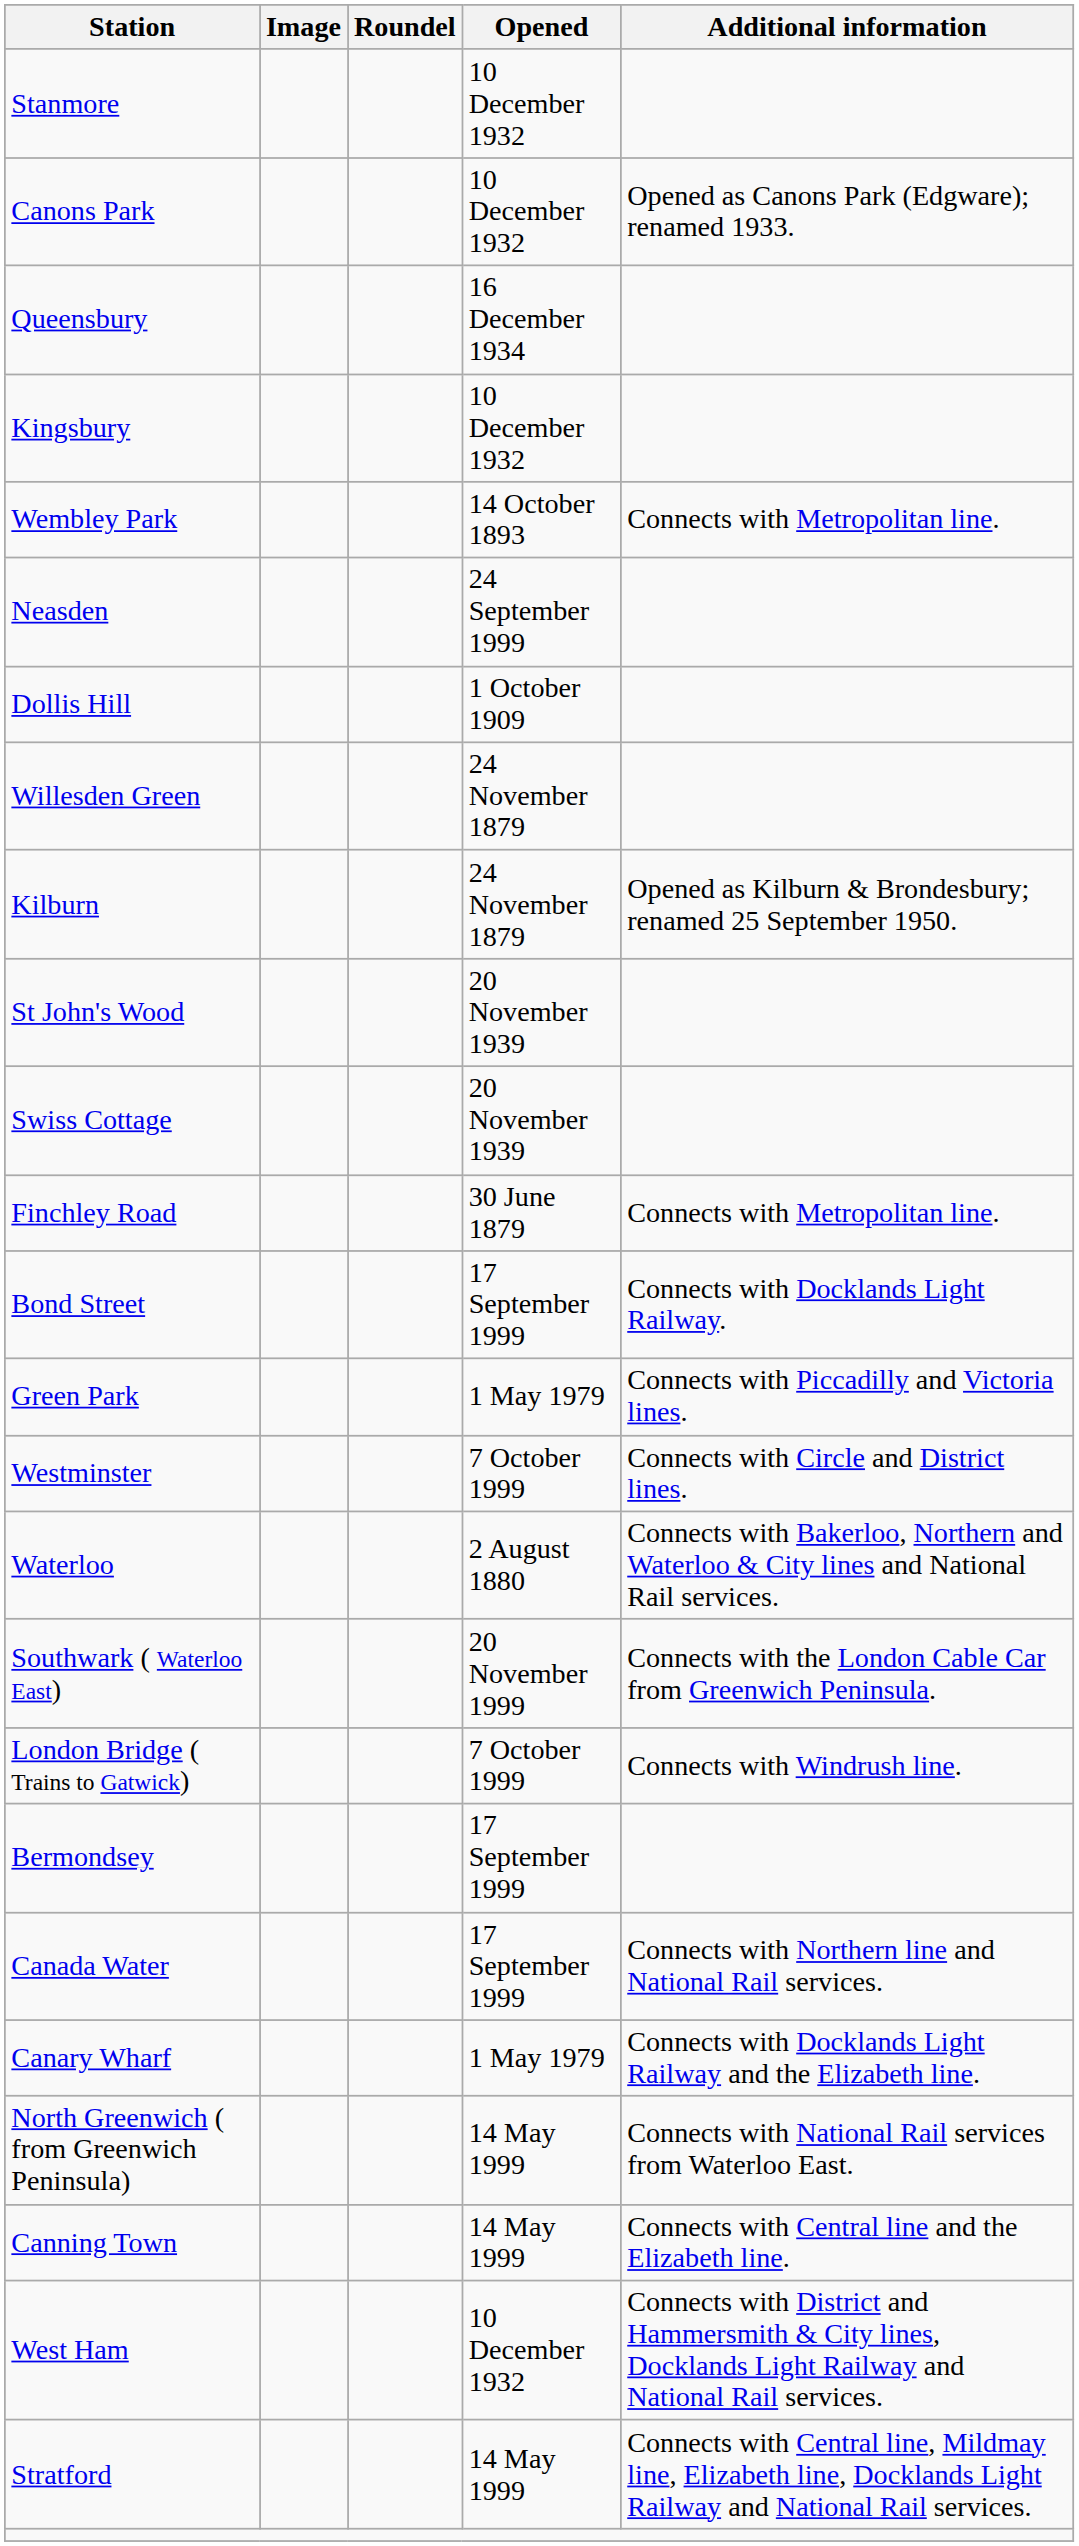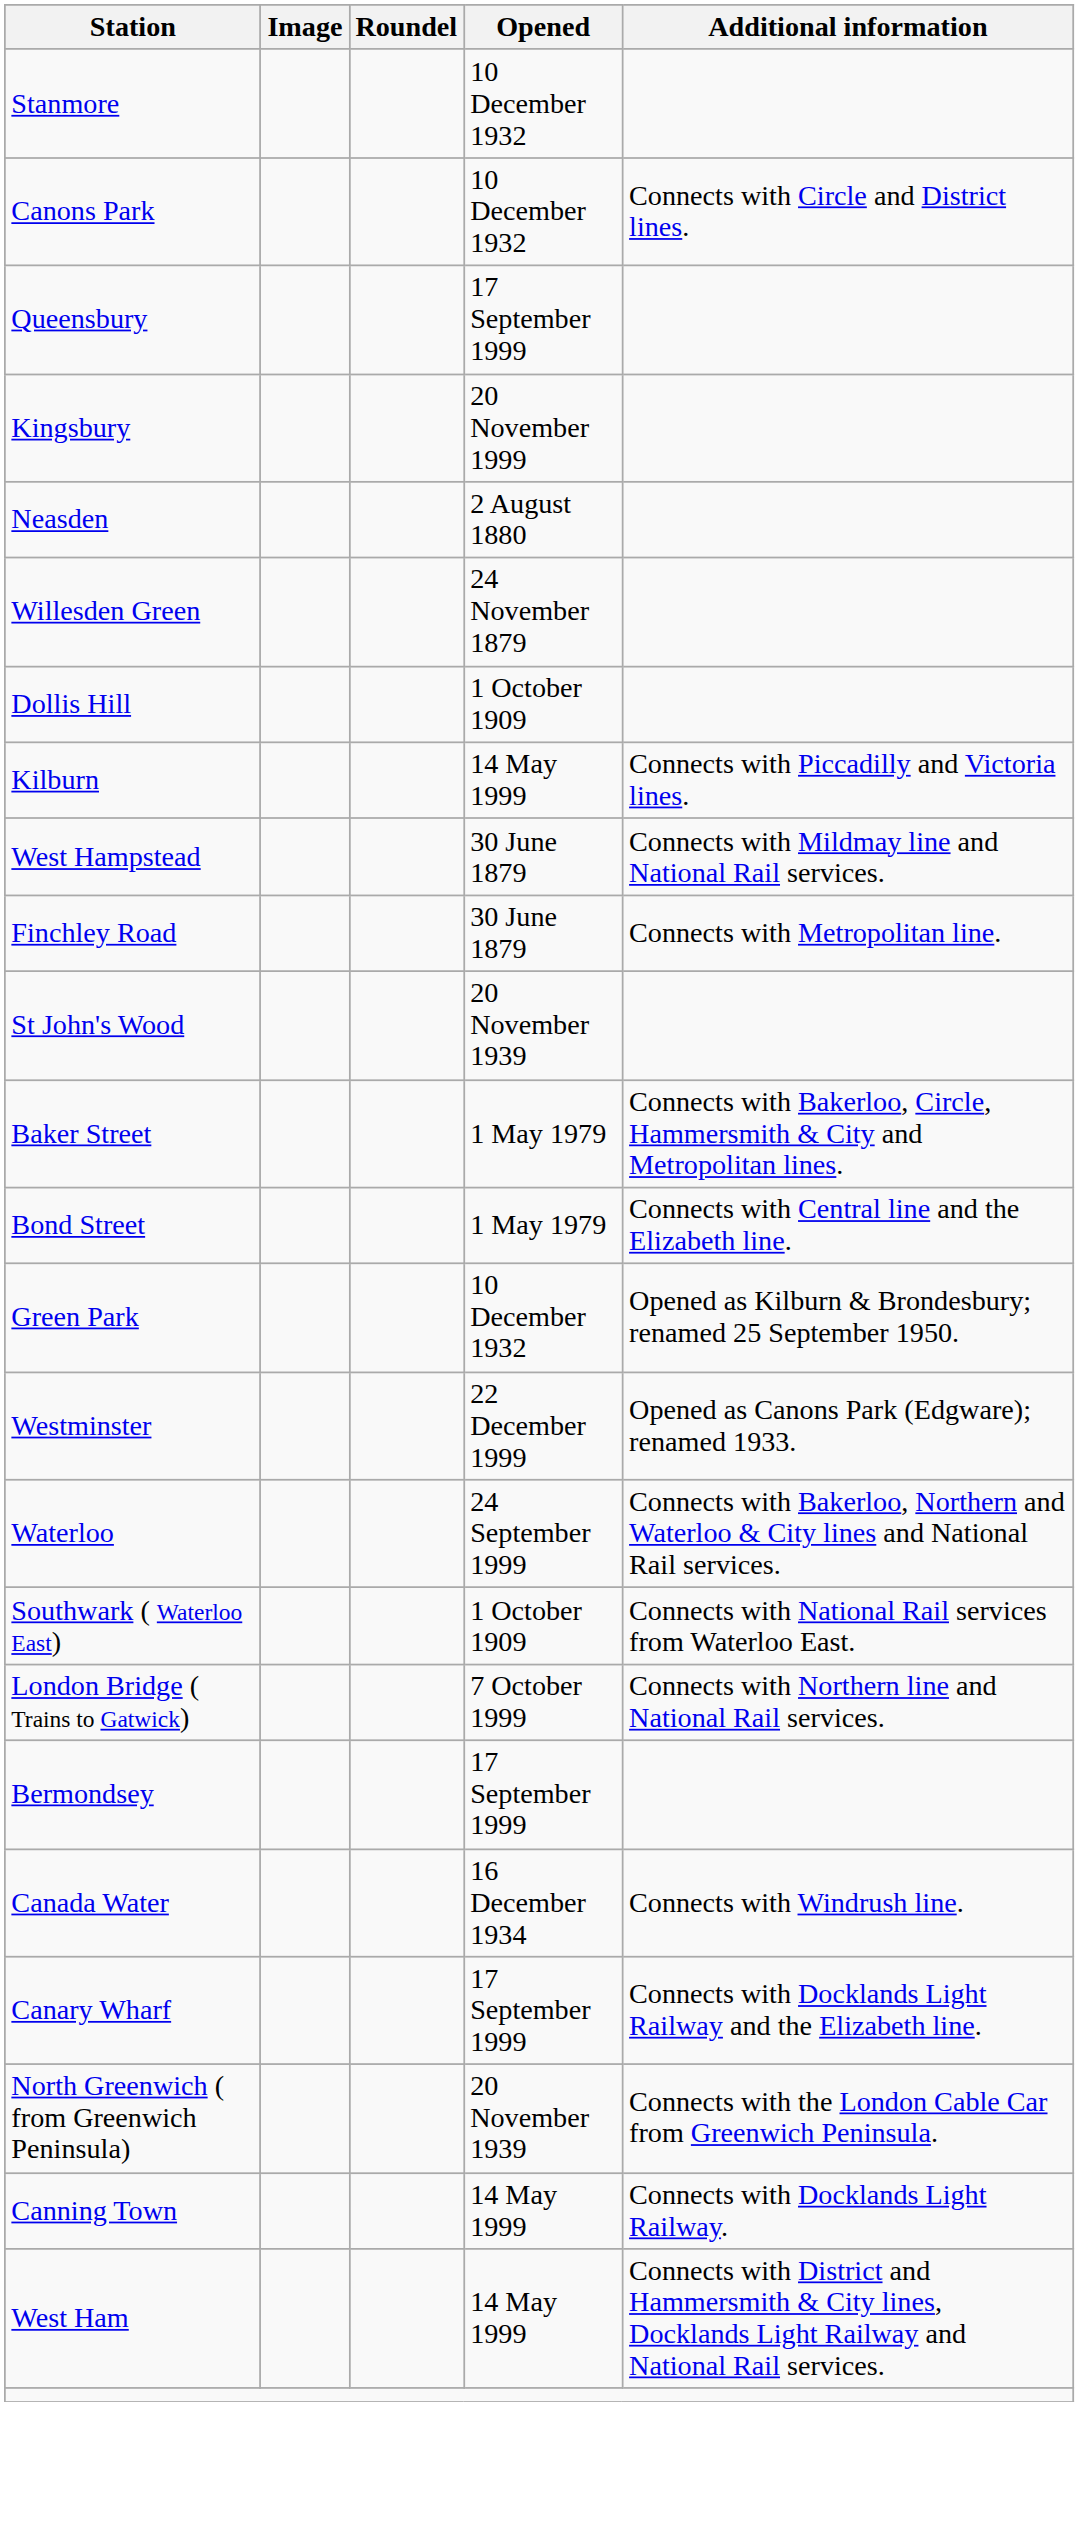Canons Park | Additional information: Opened as Canons Park (Edgware); renamed 1933. -> Connects with Circle and District lines.
Queensbury | Opened: 16 December 1934 -> 17 September 1999
Kingsbury | Opened: 10 December 1932 -> 20 November 1999
- row: Wembley Park | 14 October 1893 | Connects with Metropolitan line.
Neasden | Opened: 24 September 1999 -> 2 August 1880
rows swapped: Dollis Hill <-> Willesden Green
Kilburn | Opened: 24 November 1879 -> 14 May 1999
Kilburn | Additional information: Opened as Kilburn & Brondesbury; renamed 25 September 1950. -> Connects with Piccadilly and Victoria lines.
+ row: West Hampstead | 30 June 1879 | Connects with Mildmay line and National Rail services.
rows swapped: Finchley Road <-> St John's Wood
- row: Swiss Cottage | 20 November 1939
+ row: Baker Street | 1 May 1979 | Connects with Bakerloo, Circle, Hammersmith & City and Metropolitan lines.
Bond Street | Opened: 17 September 1999 -> 1 May 1979
Bond Street | Additional information: Connects with Docklands Light Railway. -> Connects with Central line and the Elizabeth line.
Green Park | Opened: 1 May 1979 -> 10 December 1932
Green Park | Additional information: Connects with Piccadilly and Victoria lines. -> Opened as Kilburn & Brondesbury; renamed 25 September 1950.
Westminster | Opened: 7 October 1999 -> 22 December 1999
Westminster | Additional information: Connects with Circle and District lines. -> Opened as Canons Park (Edgware); renamed 1933.
Waterloo | Opened: 2 August 1880 -> 24 September 1999
Southwark ( Waterloo East) | Opened: 20 November 1999 -> 1 October 1909
Southwark ( Waterloo East) | Additional information: Connects with the London Cable Car from Greenwich Peninsula. -> Connects with National Rail services from Waterloo East.
London Bridge ( Trains to Gatwick) | Additional information: Connects with Windrush line. -> Connects with Northern line and National Rail services.
Canada Water | Opened: 17 September 1999 -> 16 December 1934
Canada Water | Additional information: Connects with Northern line and National Rail services. -> Connects with Windrush line.
Canary Wharf | Opened: 1 May 1979 -> 17 September 1999
North Greenwich ( from Greenwich Peninsula) | Opened: 14 May 1999 -> 20 November 1939
North Greenwich ( from Greenwich Peninsula) | Additional information: Connects with National Rail services from Waterloo East. -> Connects with the London Cable Car from Greenwich Peninsula.
Canning Town | Additional information: Connects with Central line and the Elizabeth line. -> Connects with Docklands Light Railway.
West Ham | Opened: 10 December 1932 -> 14 May 1999
- row: Stratford | 14 May 1999 | Connects with Central line, Mildmay line, Elizabeth line, Docklands Light Railway and National Rail services.
